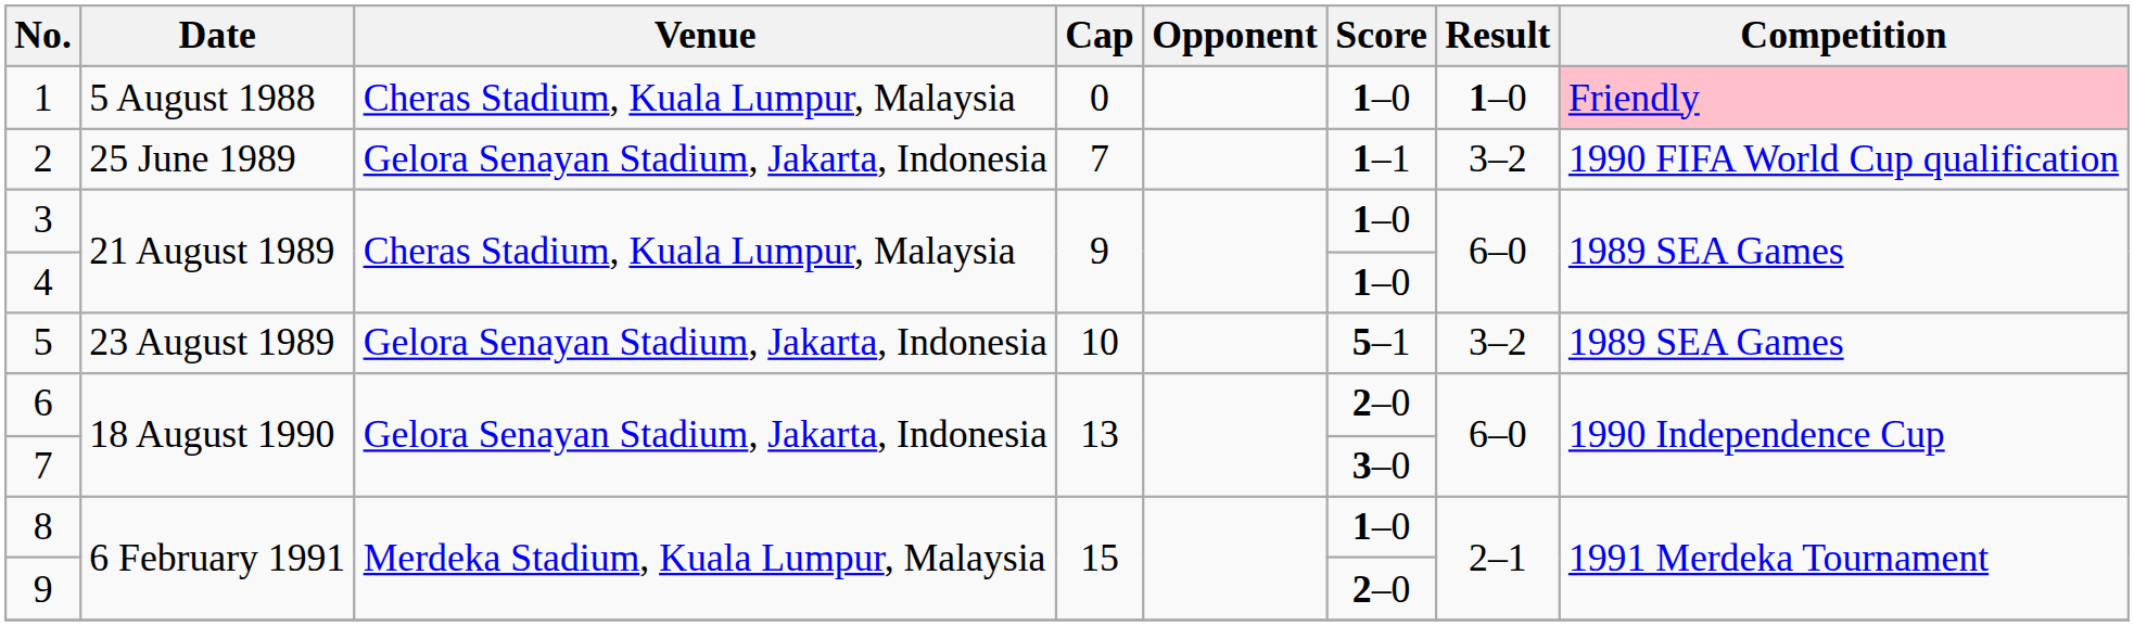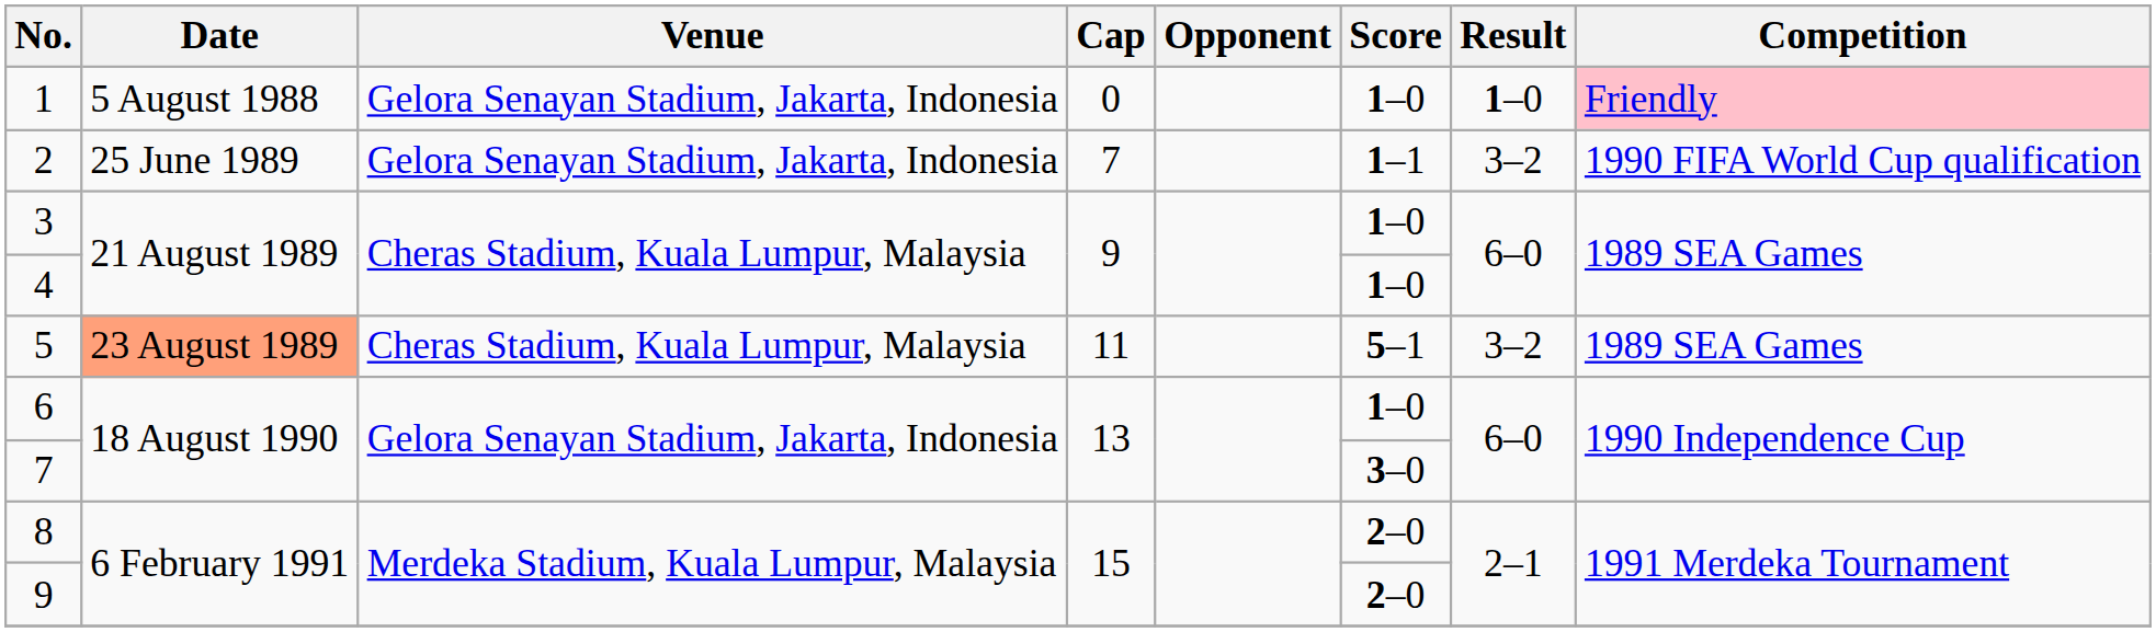1 | Venue: Cheras Stadium, Kuala Lumpur, Malaysia -> Gelora Senayan Stadium, Jakarta, Indonesia
5 | Date: no background -> lightsalmon background
5 | Venue: Gelora Senayan Stadium, Jakarta, Indonesia -> Cheras Stadium, Kuala Lumpur, Malaysia
5 | Cap: 10 -> 11
6 | Score: 2–0 -> 1–0
8 | Score: 1–0 -> 2–0
